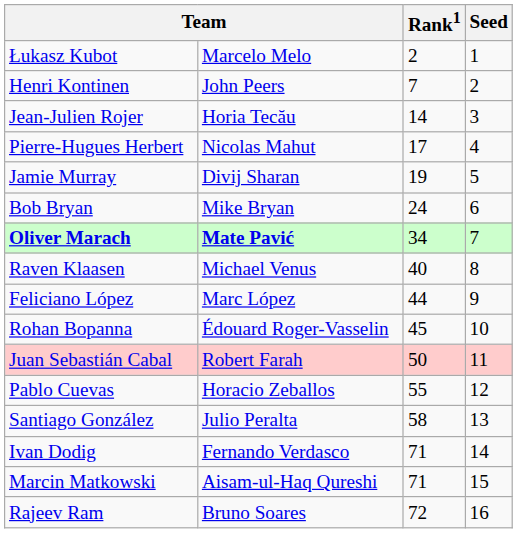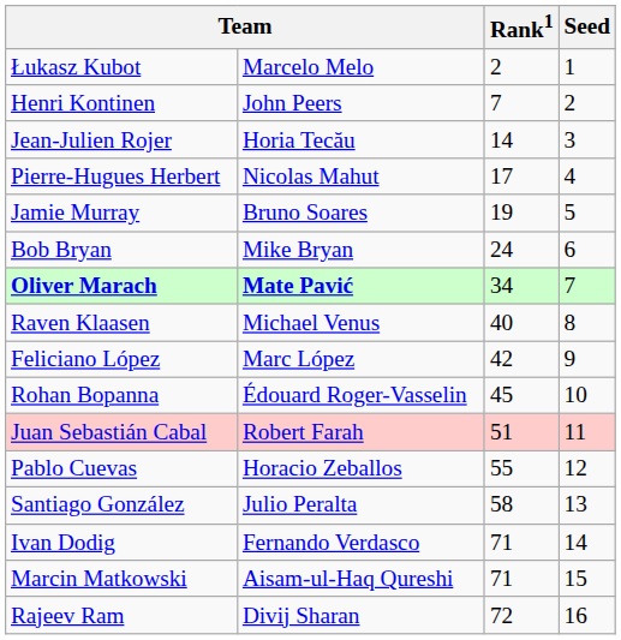Jamie Murray | column 2: Divij Sharan -> Bruno Soares
Feliciano López | Rank1: 44 -> 42
Juan Sebastián Cabal | Rank1: 50 -> 51
Rajeev Ram | column 2: Bruno Soares -> Divij Sharan
